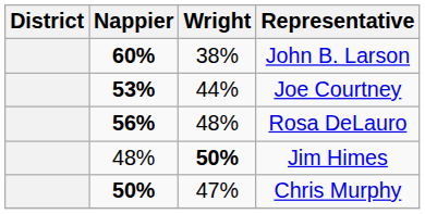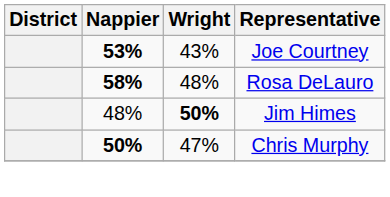- row: 60% | 38% | John B. Larson
Joe Courtney | Wright: 44% -> 43%
Rosa DeLauro | Nappier: 56% -> 58%
